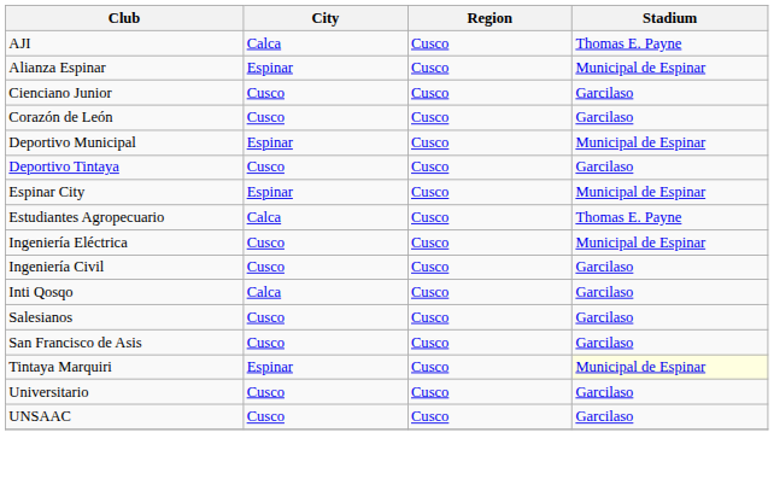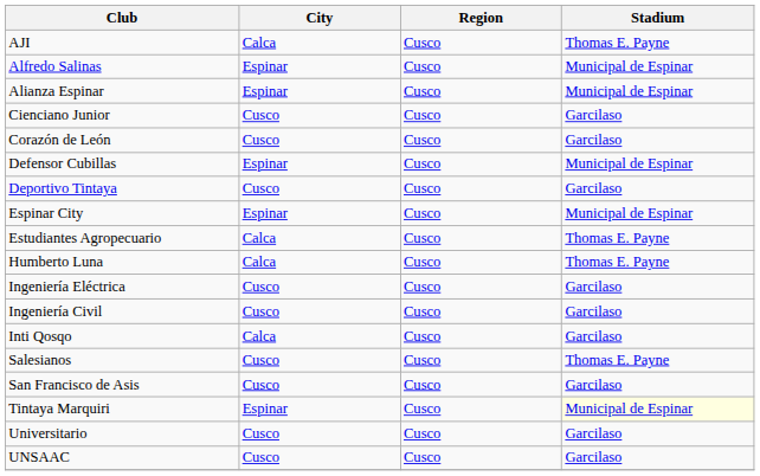+ row: Alfredo Salinas | Espinar | Cusco | Municipal de Espinar
+ row: Defensor Cubillas | Espinar | Cusco | Municipal de Espinar
- row: Deportivo Municipal | Espinar | Cusco | Municipal de Espinar
+ row: Humberto Luna | Calca | Cusco | Thomas E. Payne
Ingeniería Eléctrica | Stadium: Municipal de Espinar -> Garcilaso
Salesianos | Stadium: Garcilaso -> Thomas E. Payne
